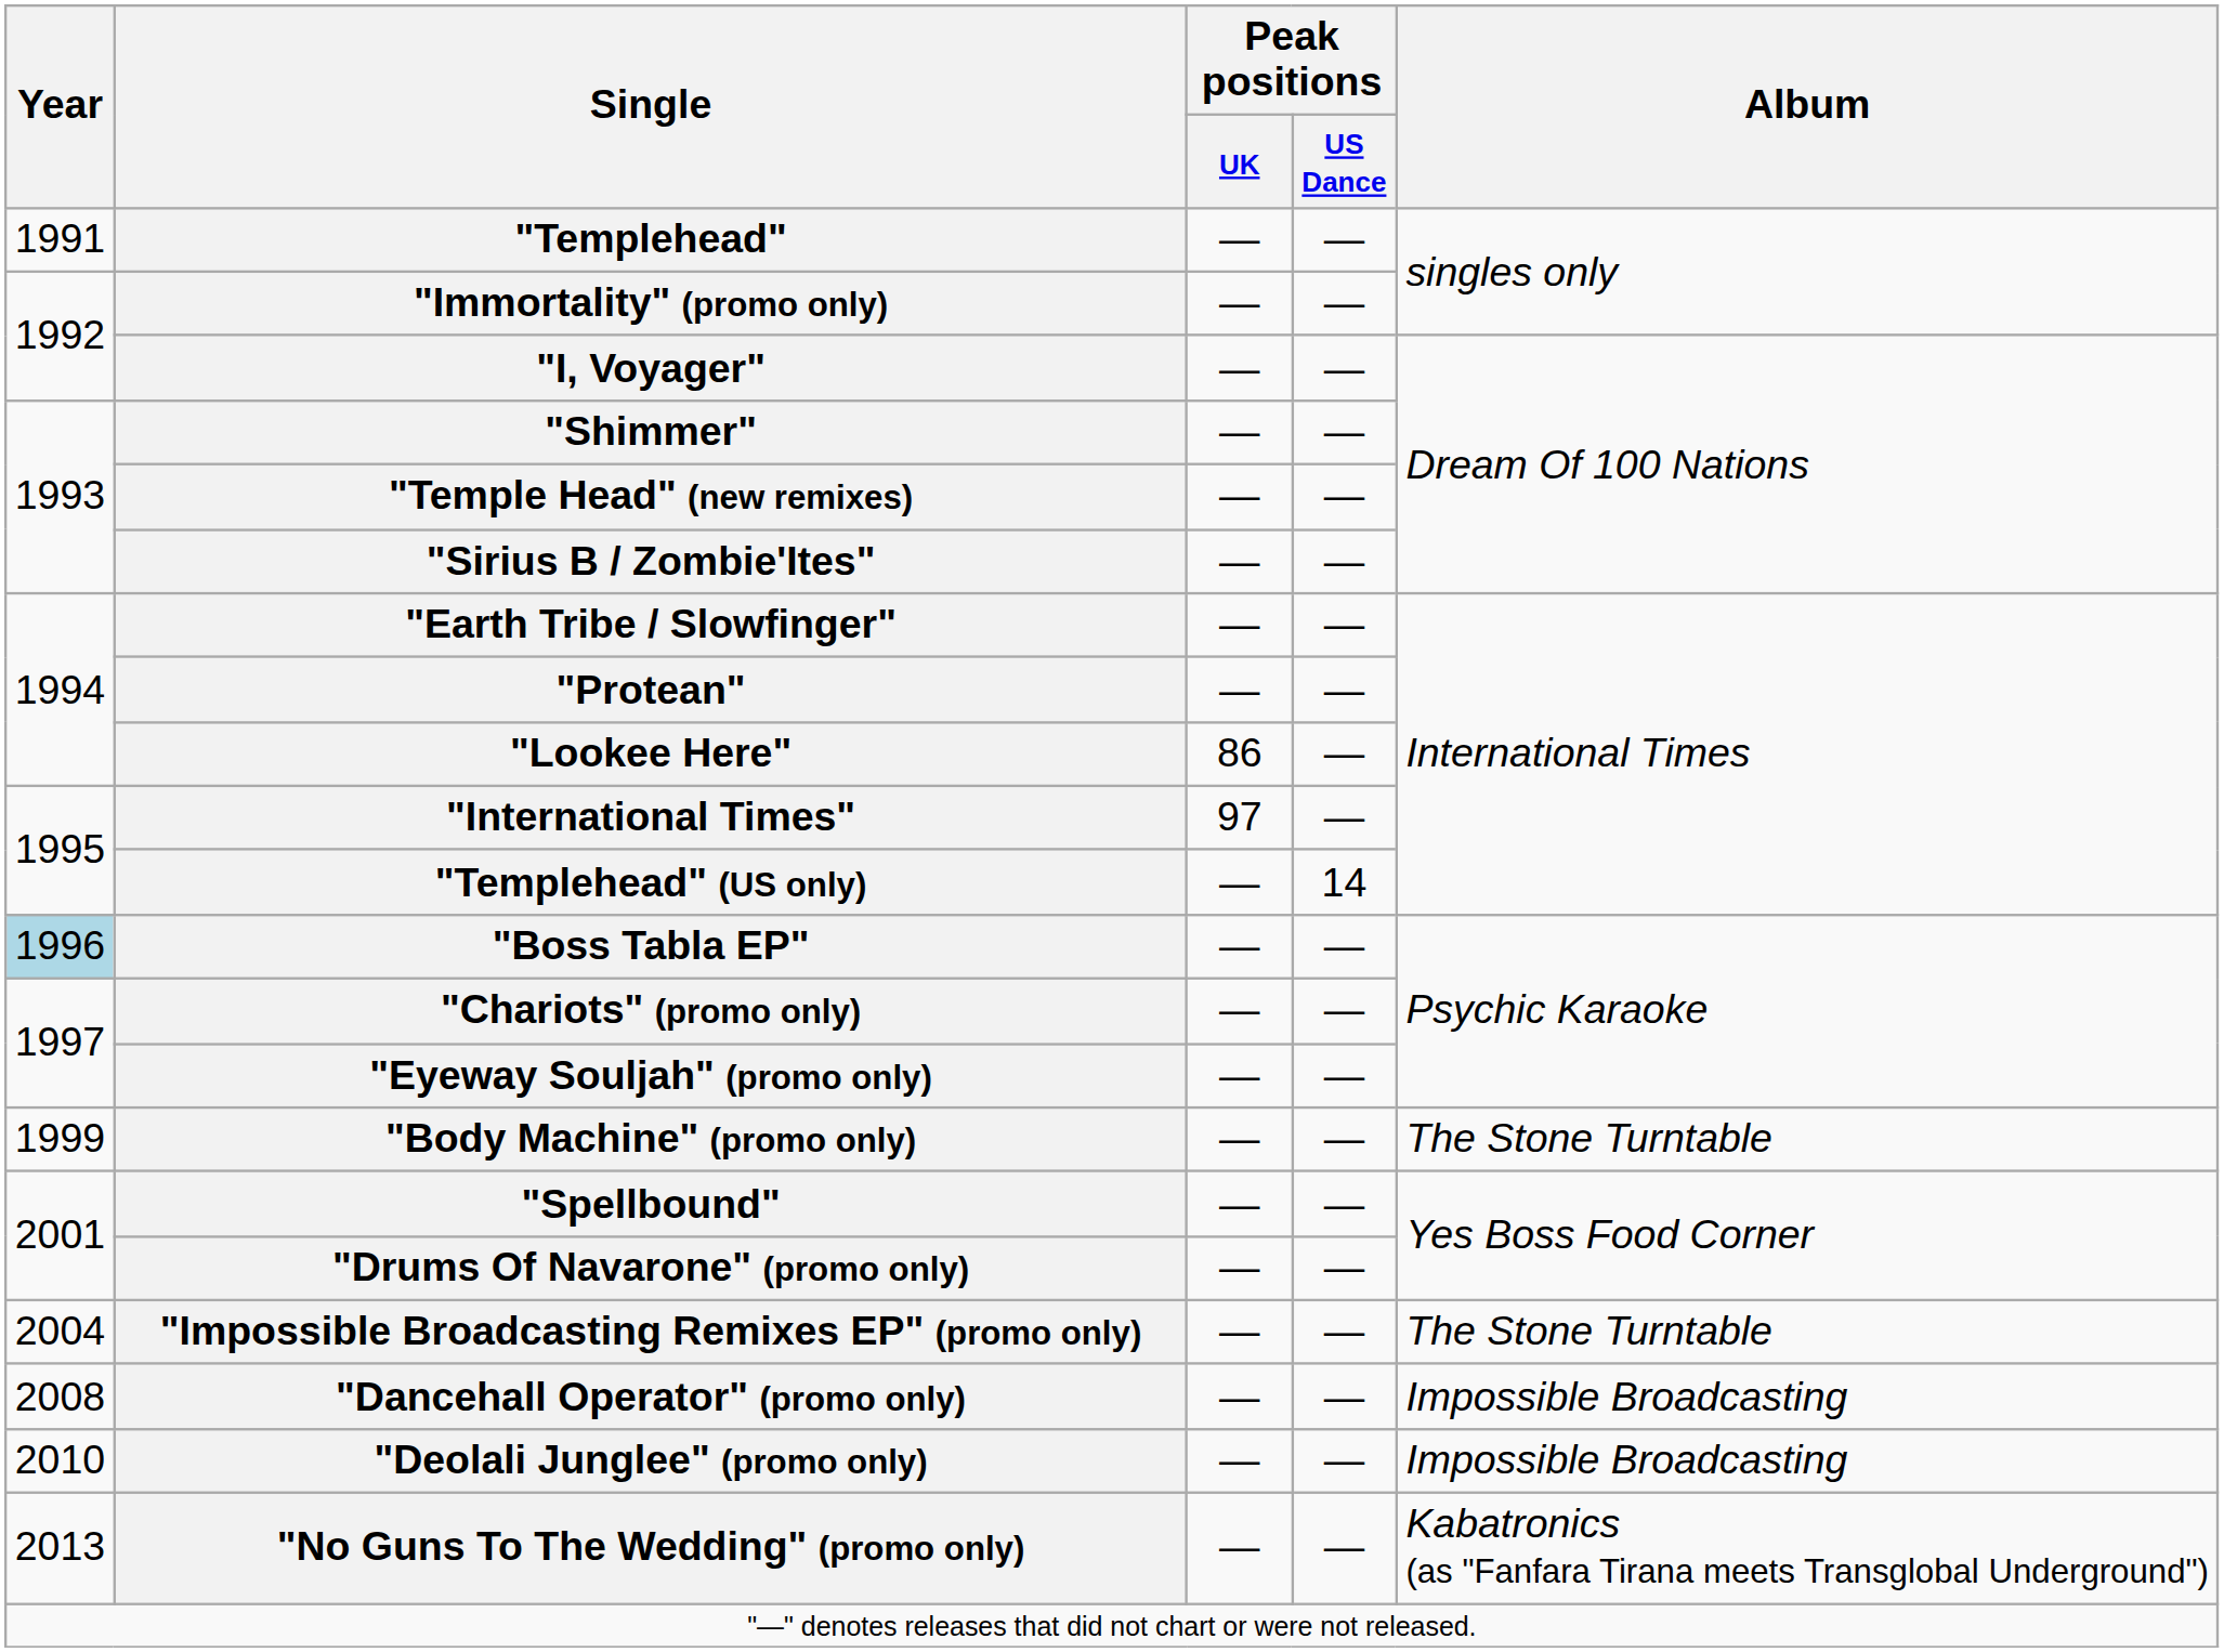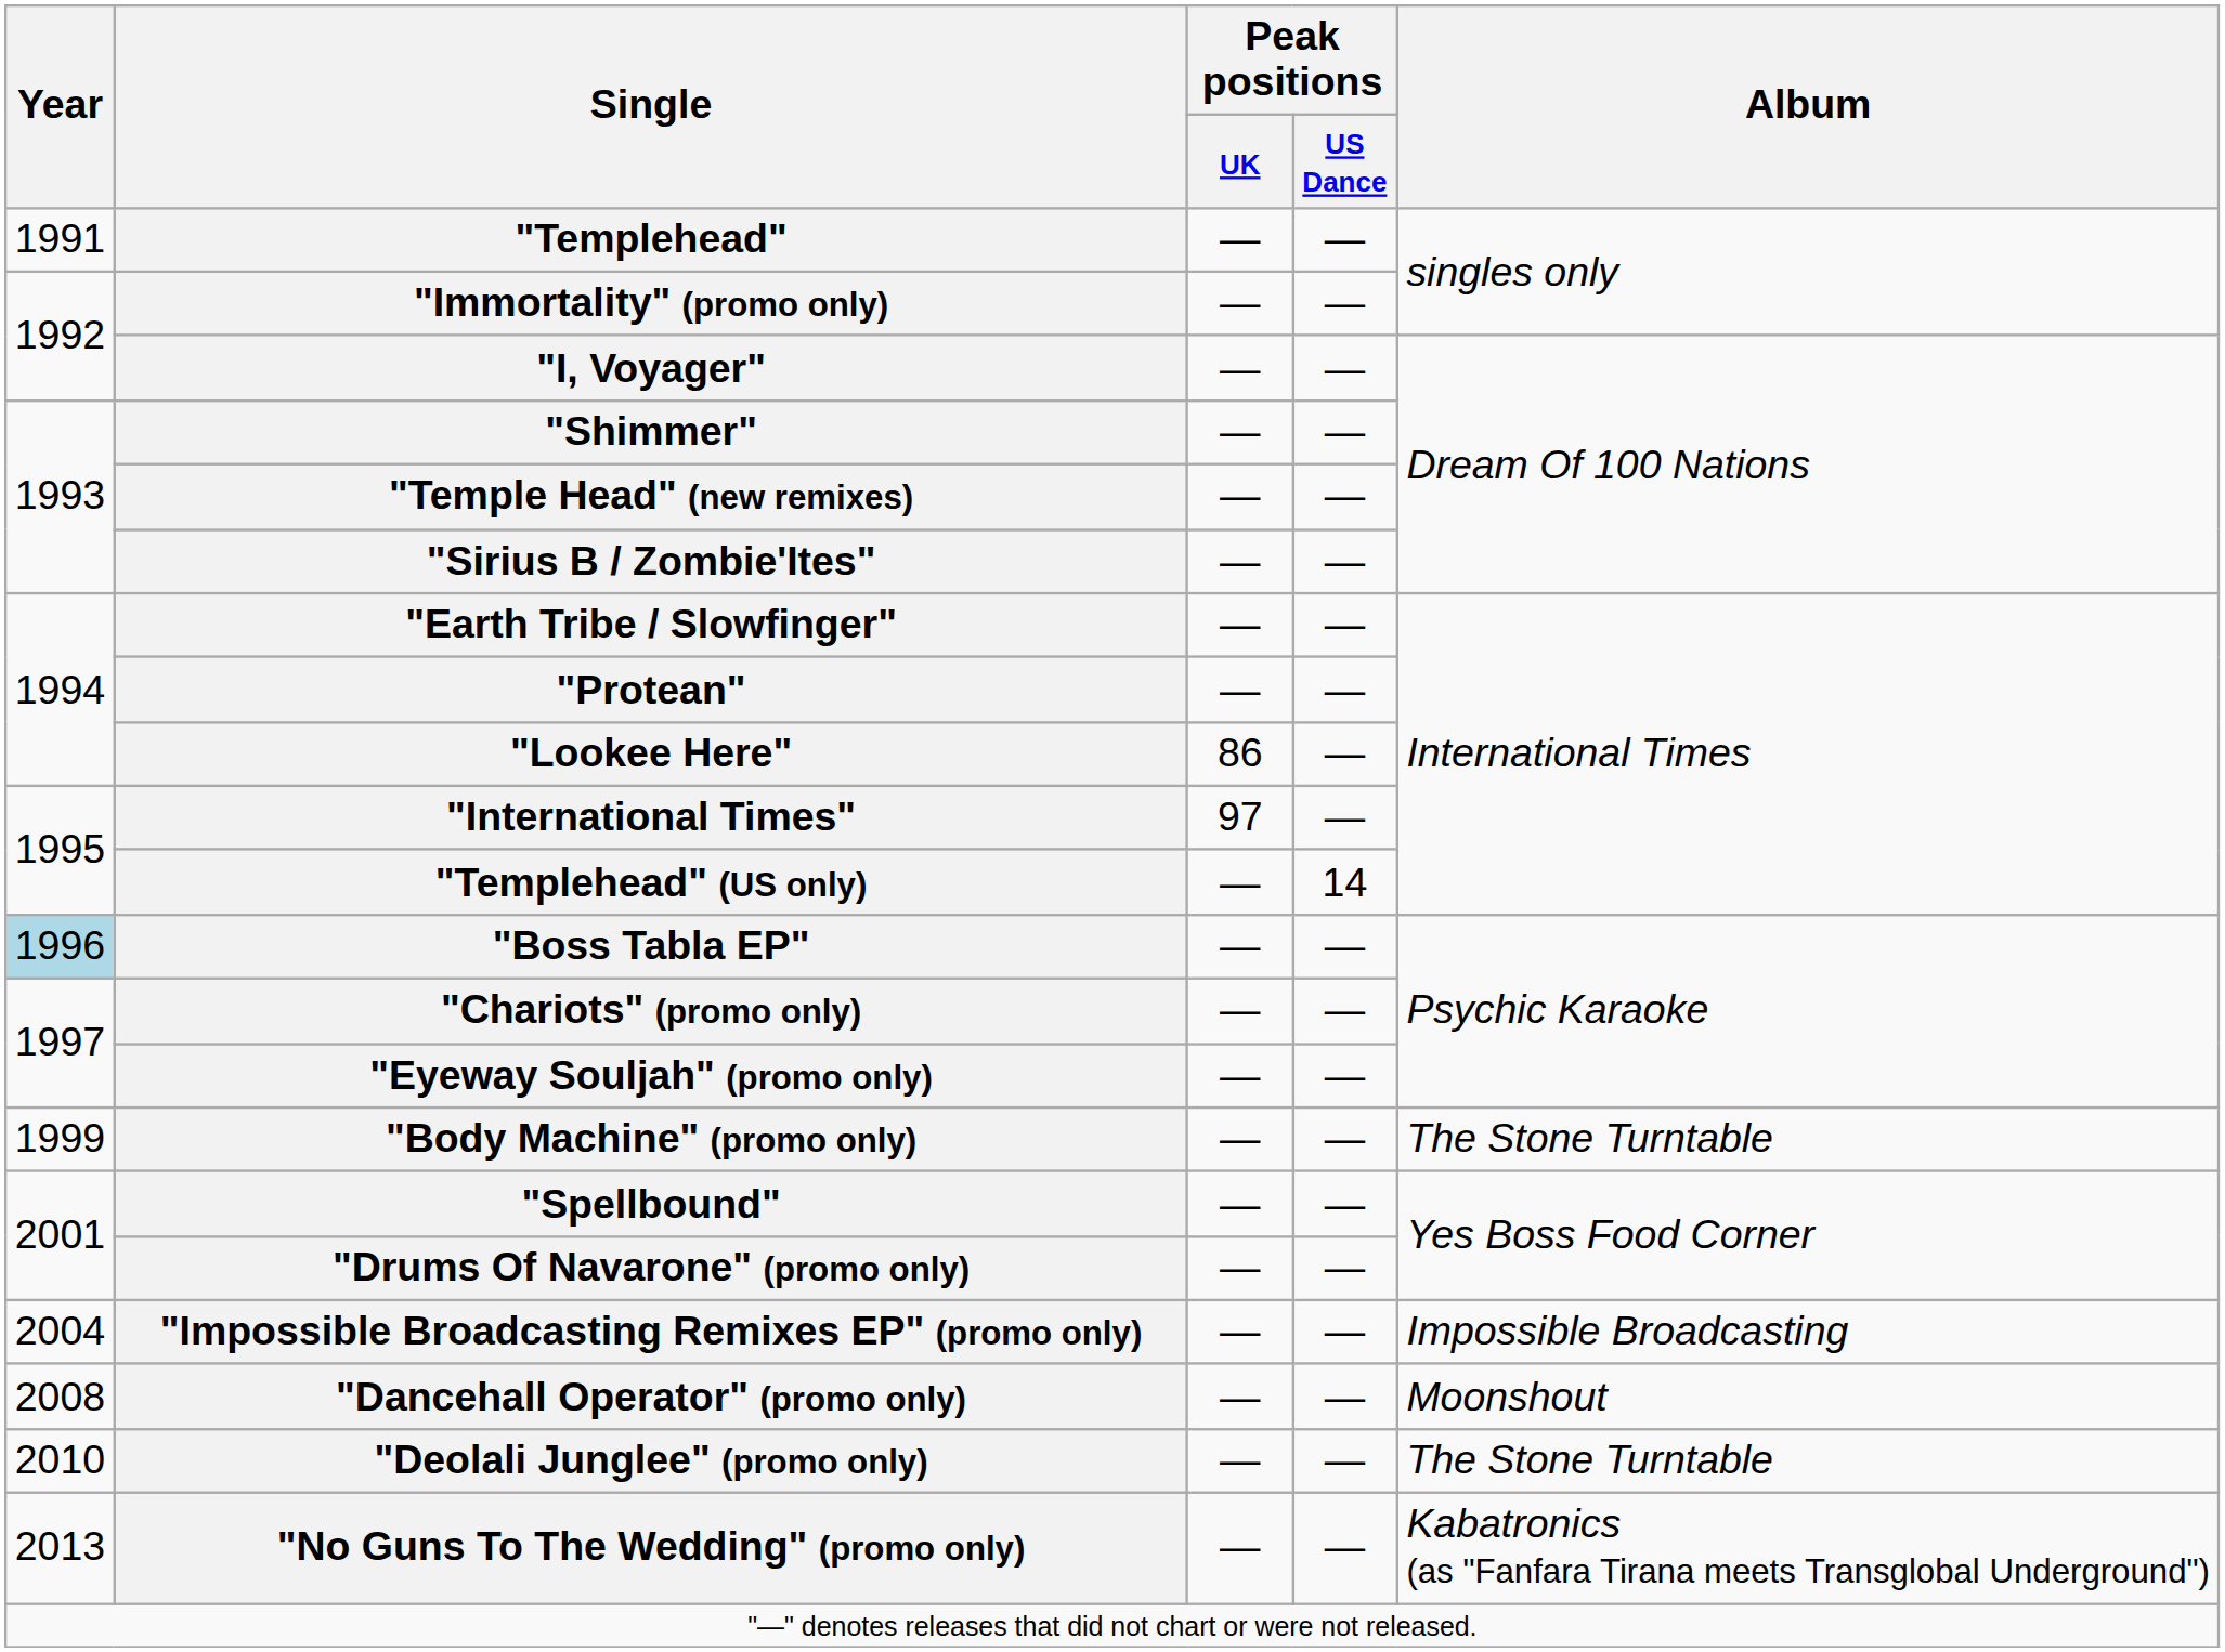"Impossible Broadcasting Remixes EP" (promo only) | Album: The Stone Turntable -> Impossible Broadcasting
"Dancehall Operator" (promo only) | Album: Impossible Broadcasting -> Moonshout
"Deolali Junglee" (promo only) | Album: Impossible Broadcasting -> The Stone Turntable
